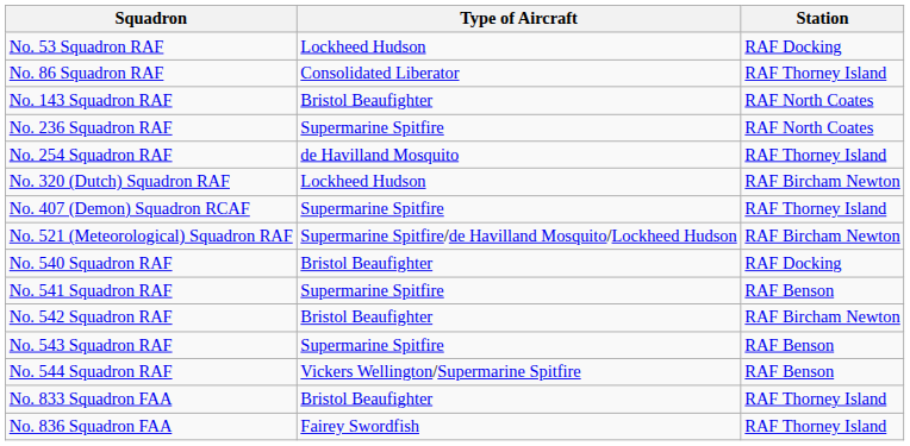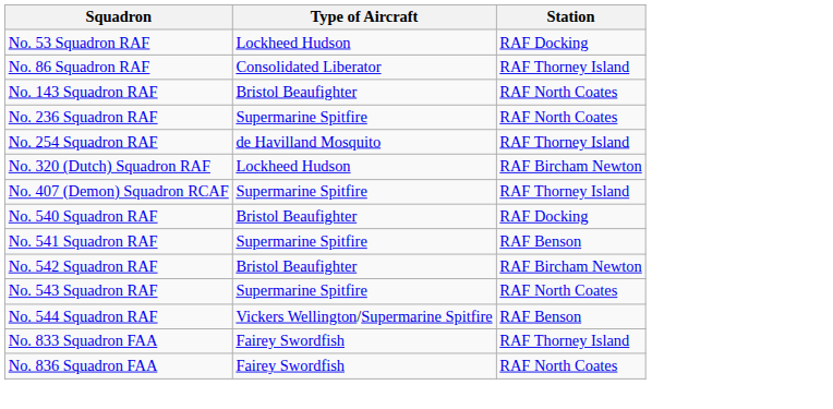- row: No. 521 (Meteorological) Squadron RAF | Supermarine Spitfire/de Havilland Mosquito/Lockheed Hudson | RAF Bircham Newton
No. 543 Squadron RAF | Station: RAF Benson -> RAF North Coates
No. 833 Squadron FAA | Type of Aircraft: Bristol Beaufighter -> Fairey Swordfish
No. 836 Squadron FAA | Station: RAF Thorney Island -> RAF North Coates
